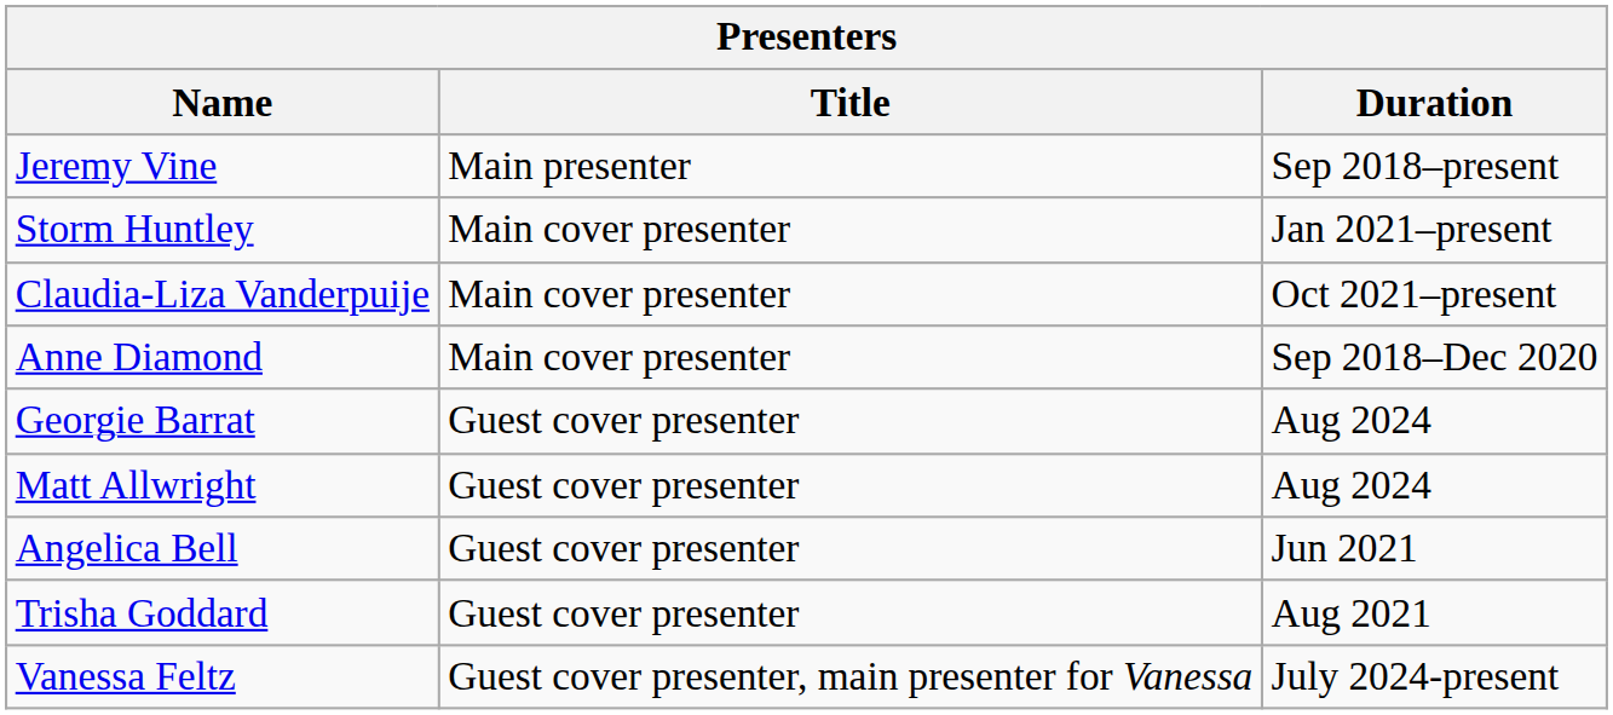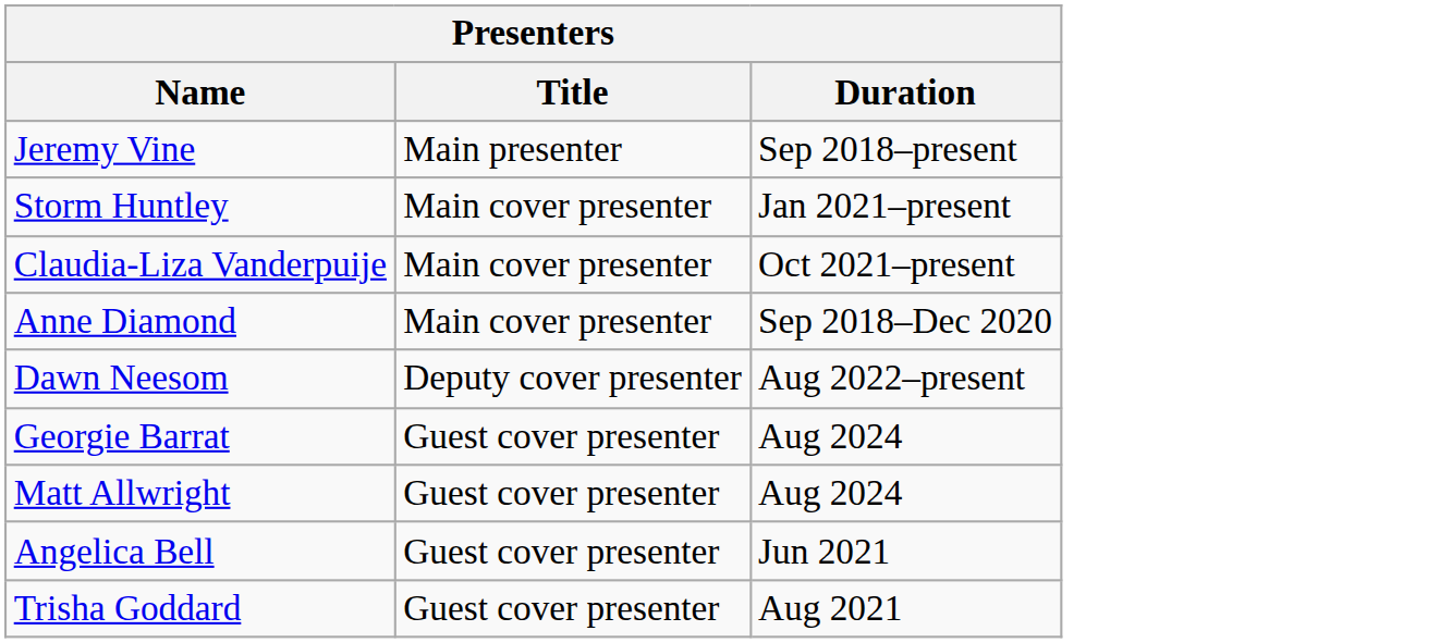+ row: Dawn Neesom | Deputy cover presenter | Aug 2022–present
- row: Vanessa Feltz | Guest cover presenter, main presenter for Vanessa | July 2024-present
